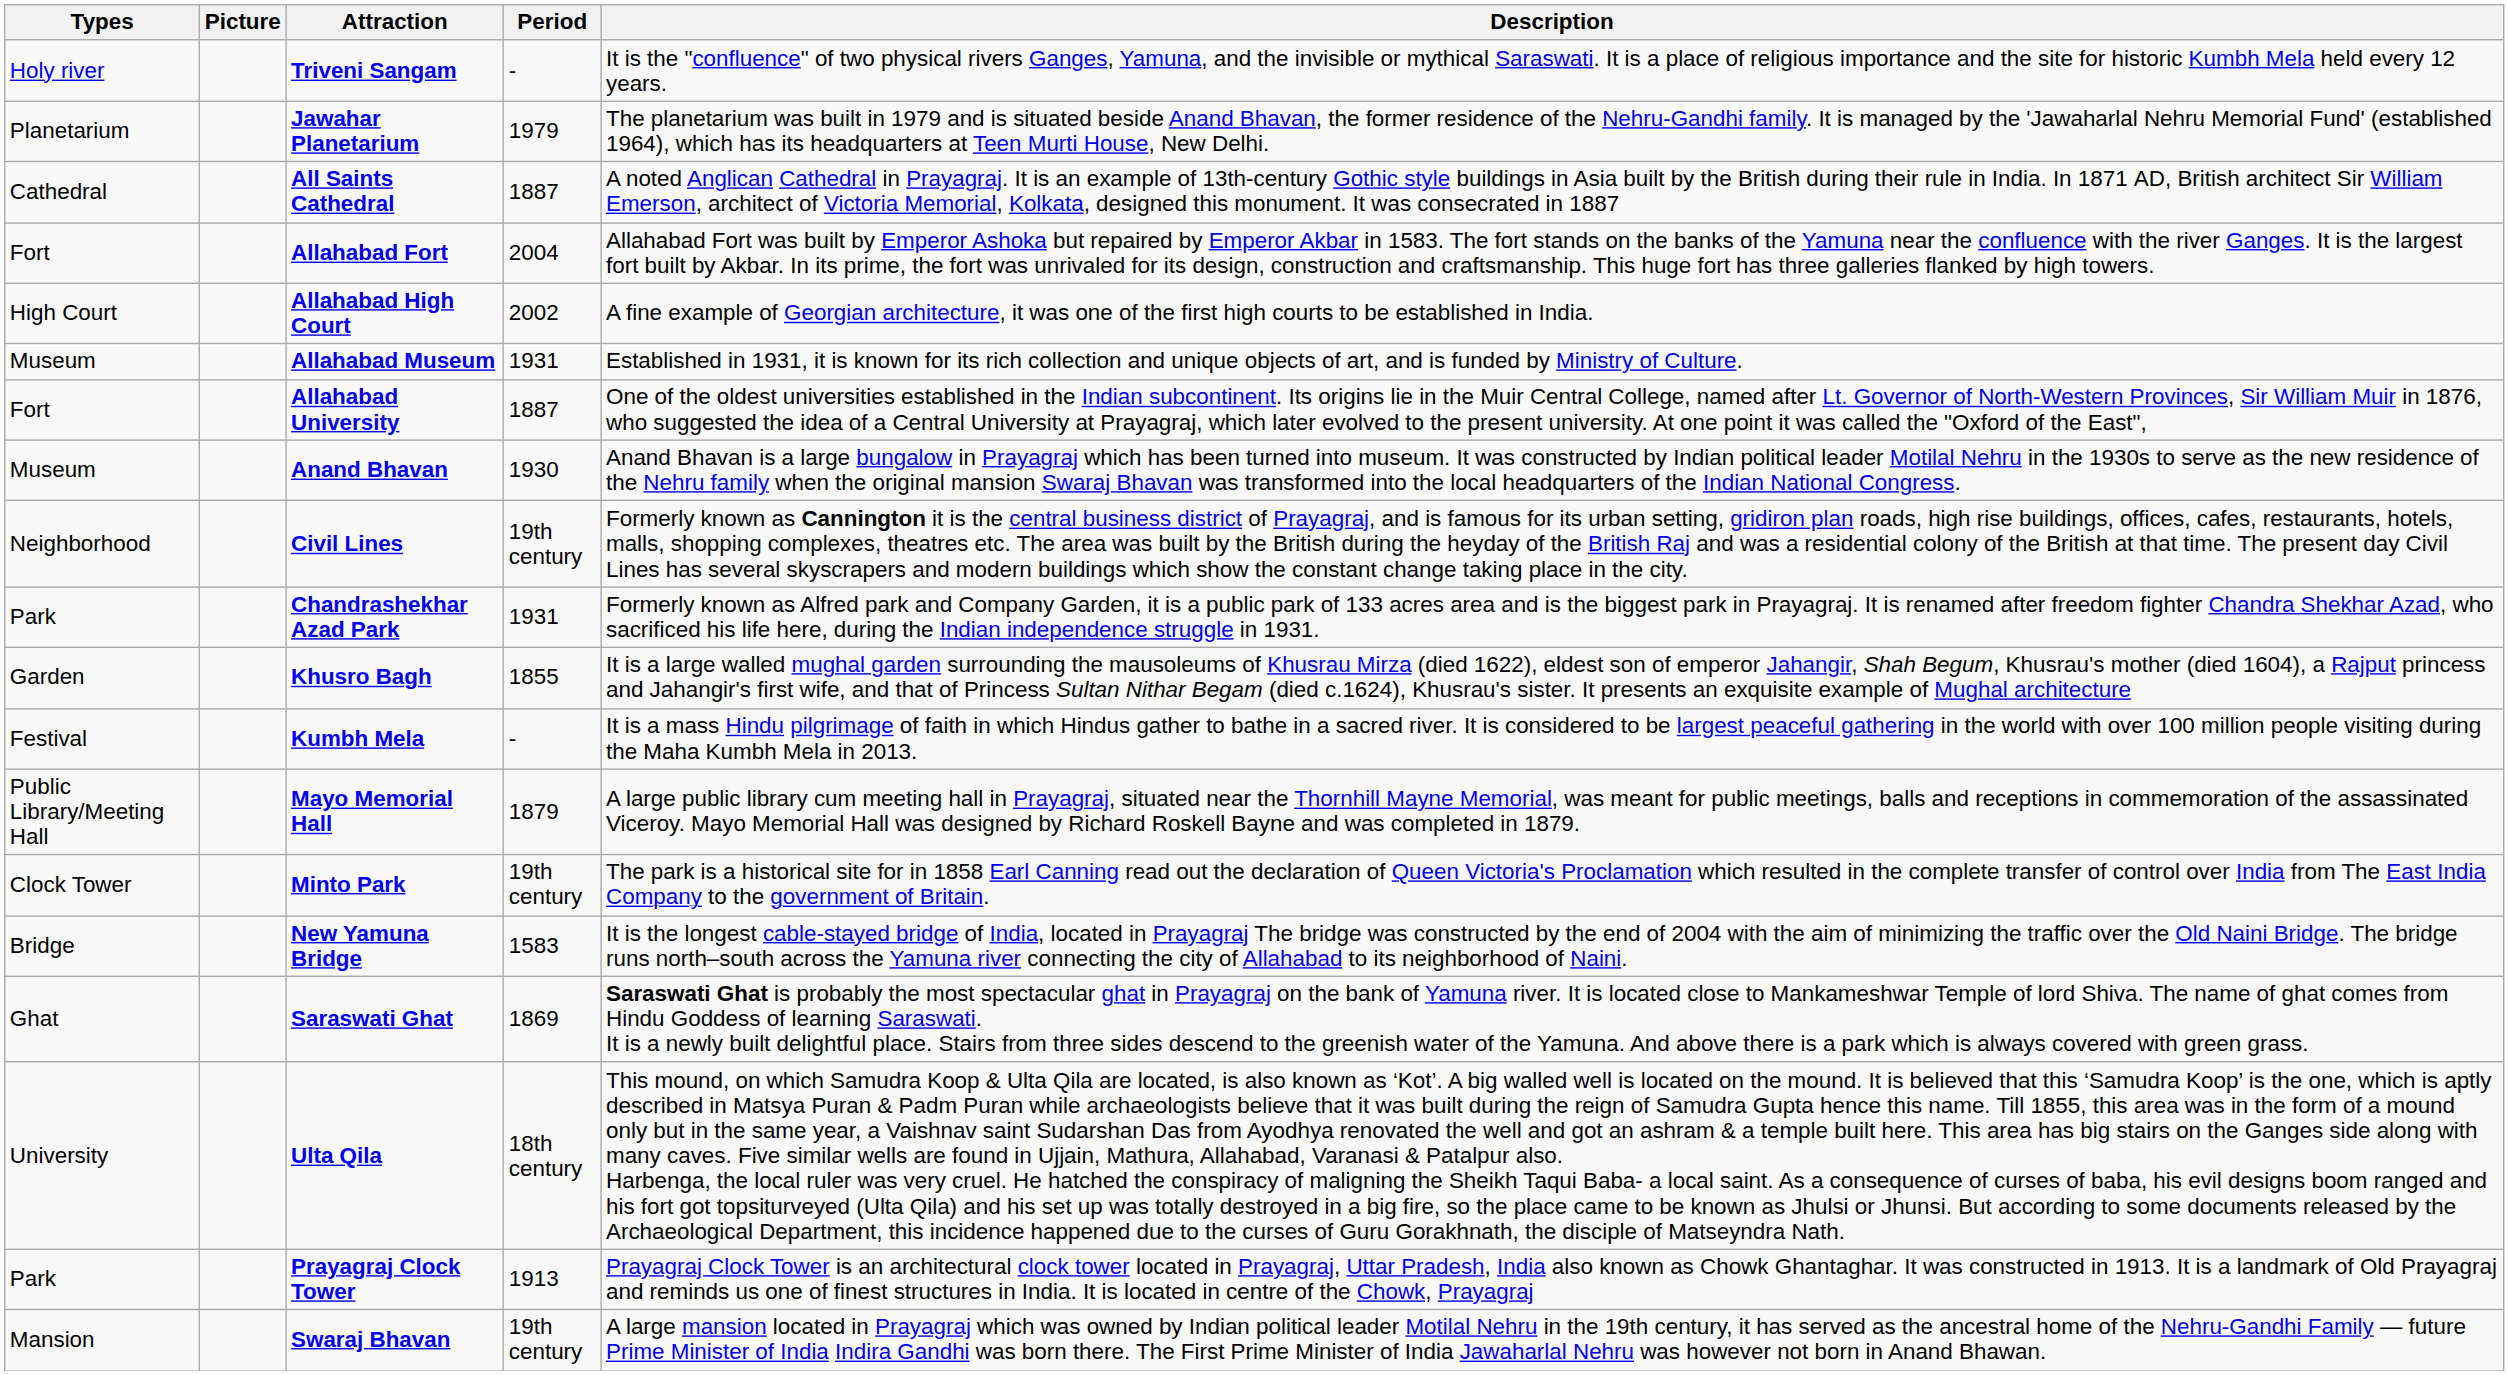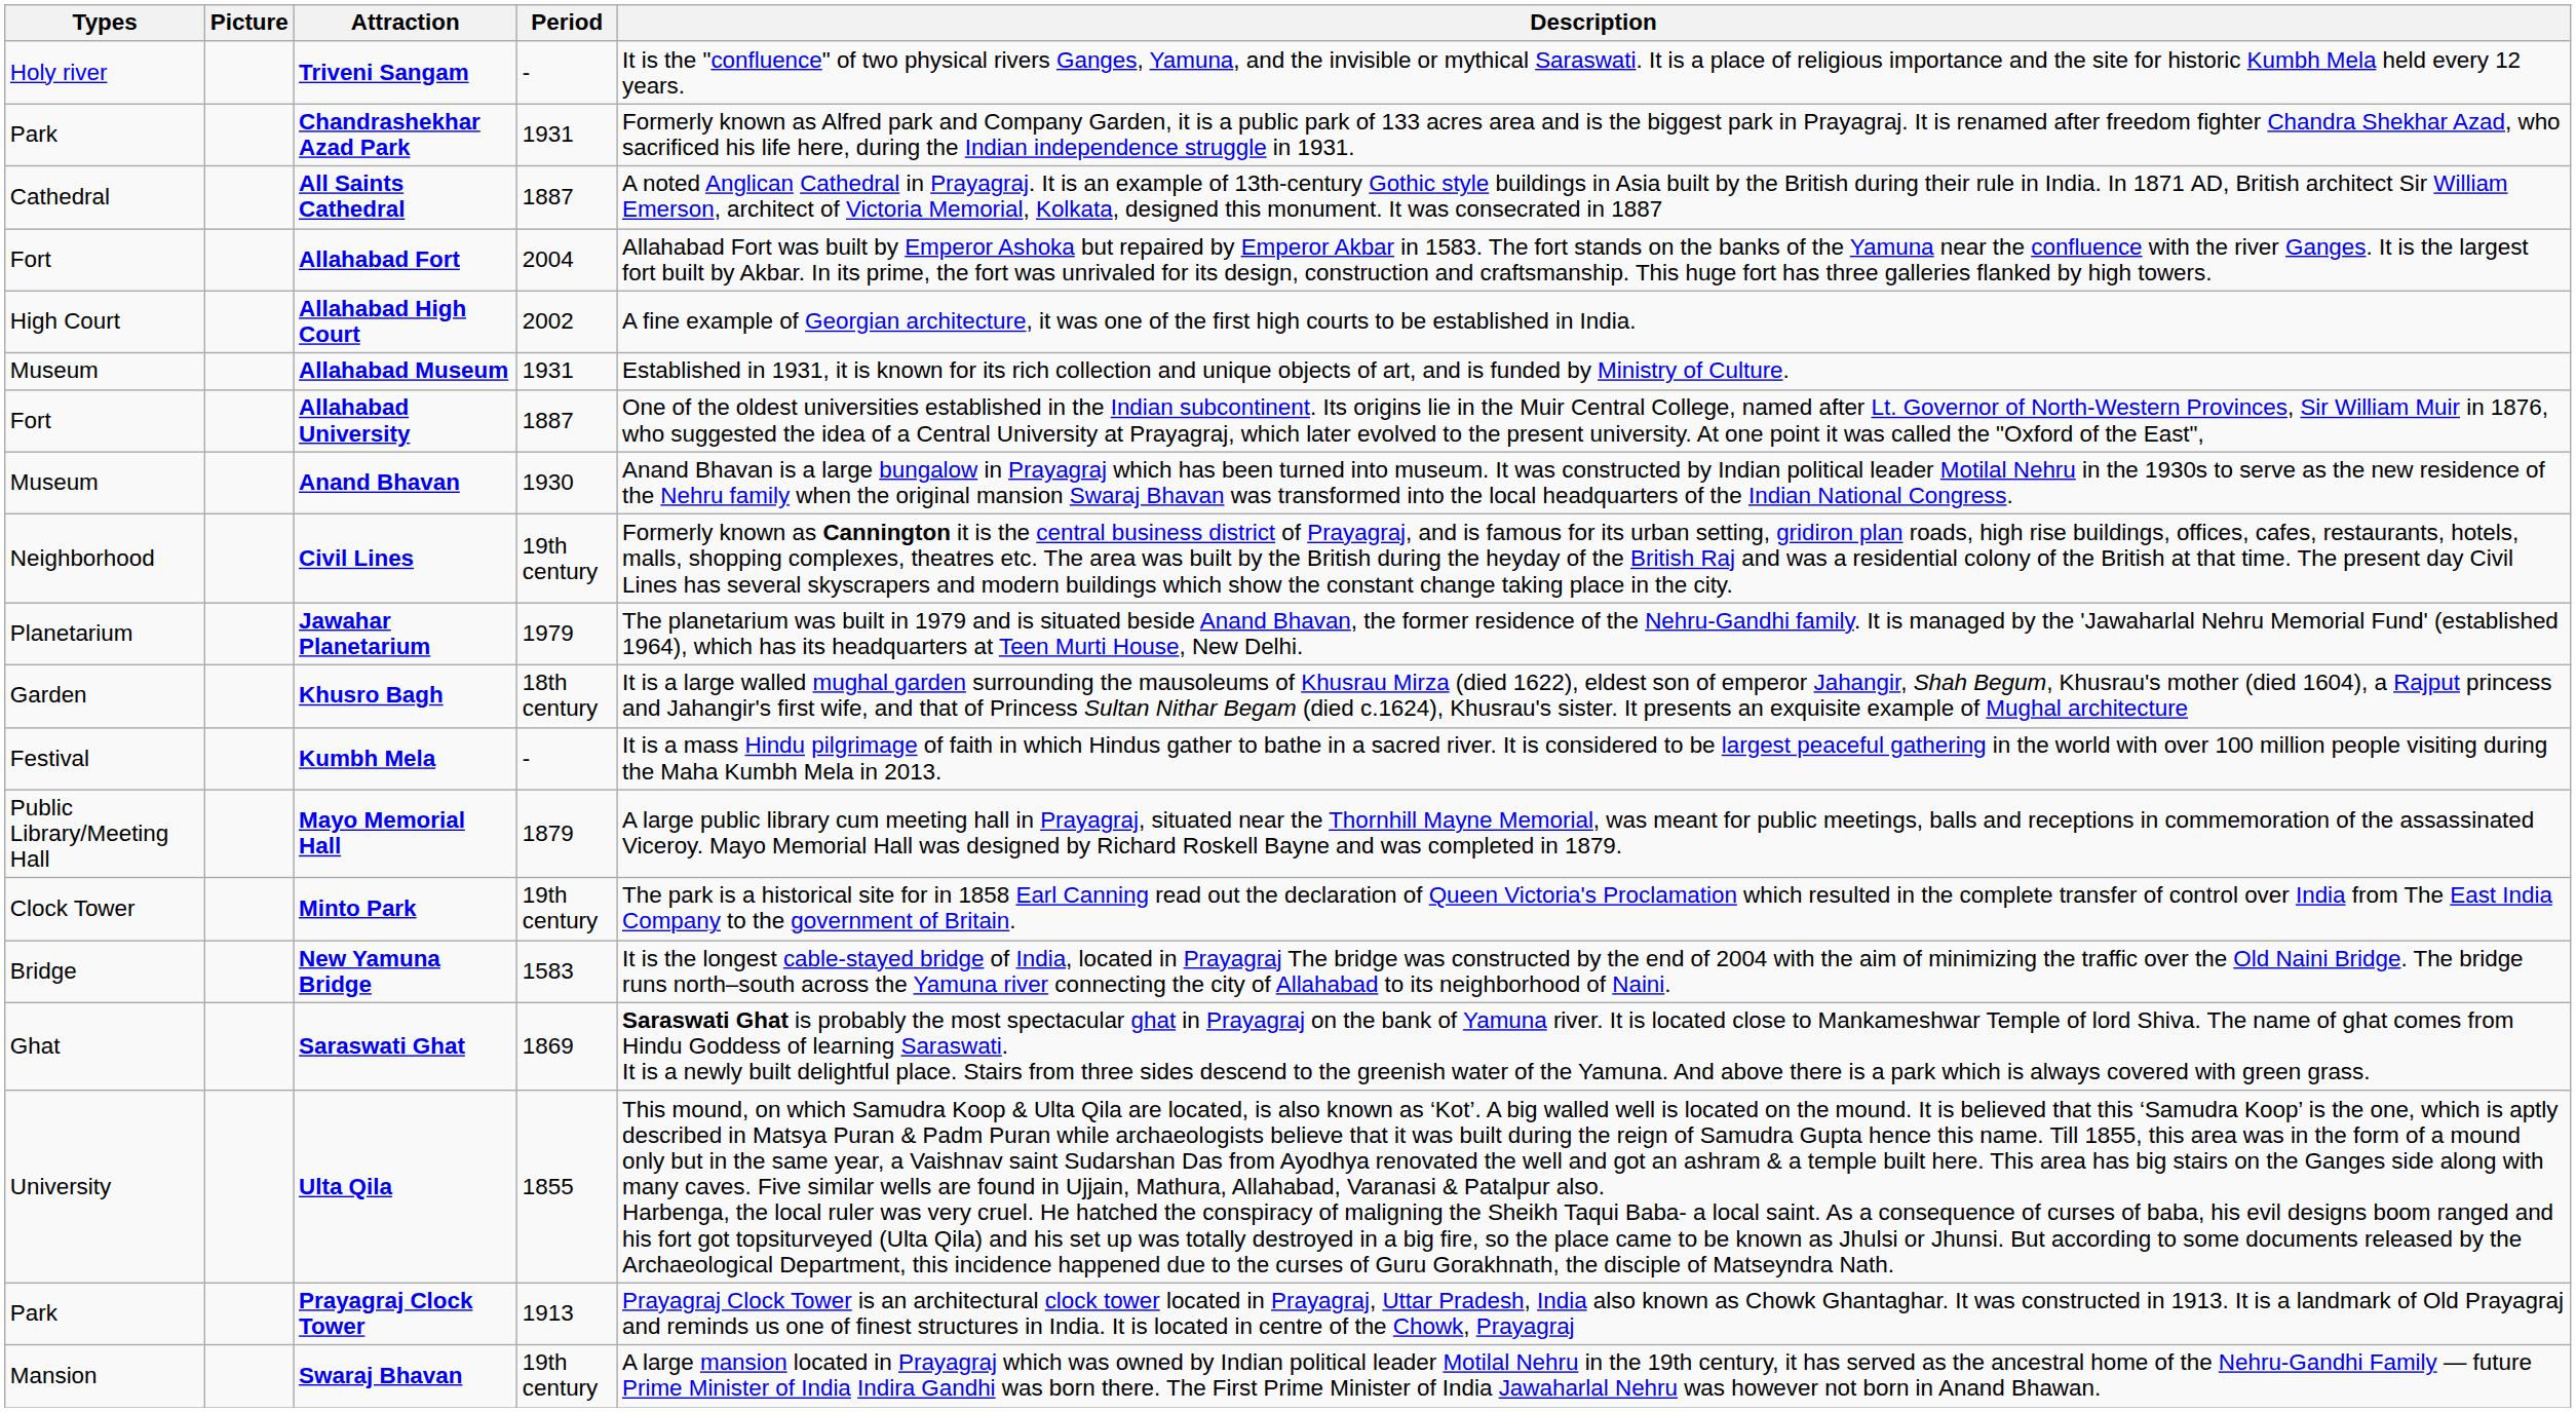rows swapped: Chandrashekhar Azad Park <-> Jawahar Planetarium
Khusro Bagh | Period: 1855 -> 18th century
Ulta Qila | Period: 18th century -> 1855
